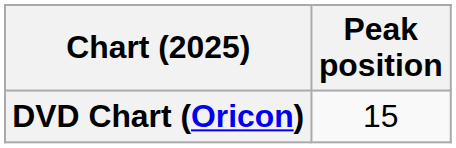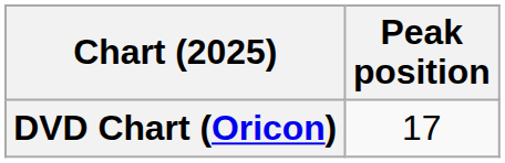DVD Chart (Oricon) | Peak position: 15 -> 17
